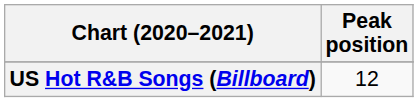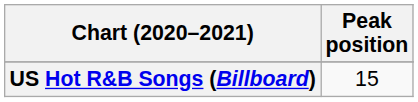US Hot R&B Songs (Billboard) | Peak position: 12 -> 15
